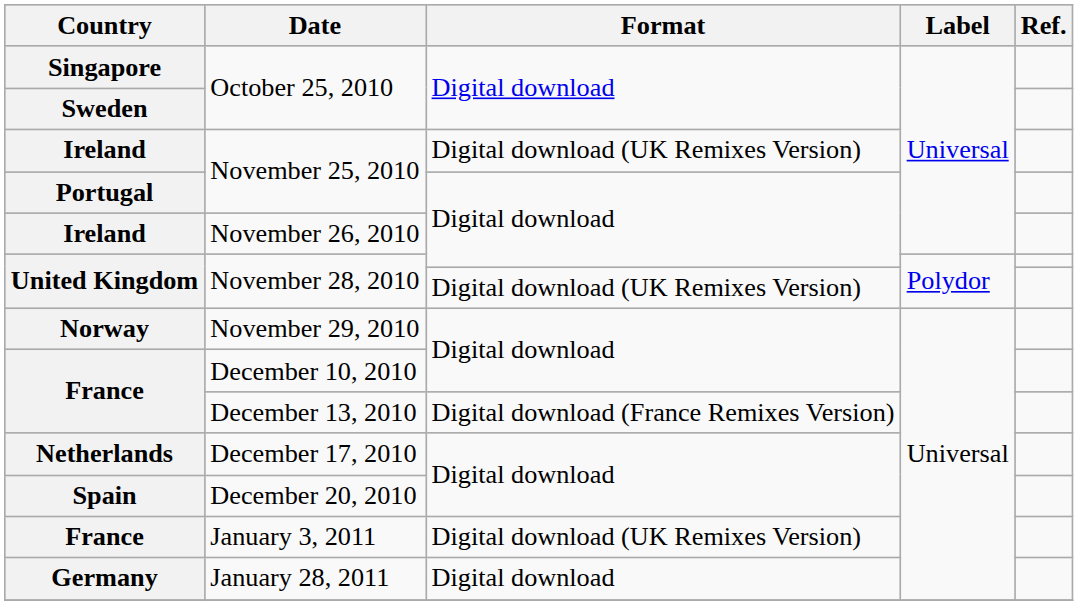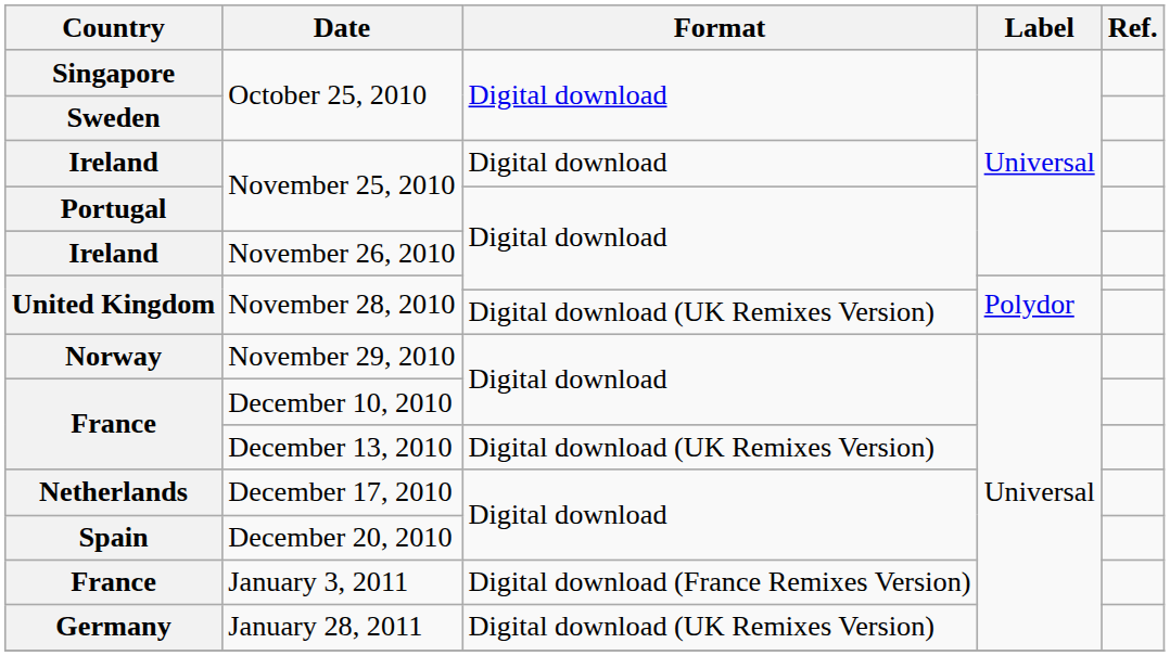Ireland / November 25, 2010 | Format: Digital download (UK Remixes Version) -> Digital download
December 13, 2010 | Format: Digital download (France Remixes Version) -> Digital download (UK Remixes Version)
January 3, 2011 | Format: Digital download (UK Remixes Version) -> Digital download (France Remixes Version)
January 28, 2011 | Format: Digital download -> Digital download (UK Remixes Version)
